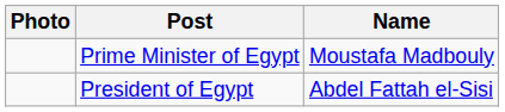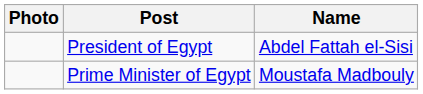rows swapped: President of Egypt <-> Prime Minister of Egypt
